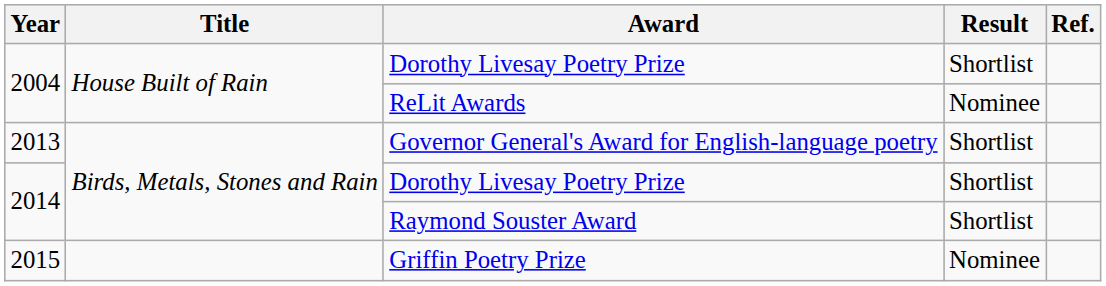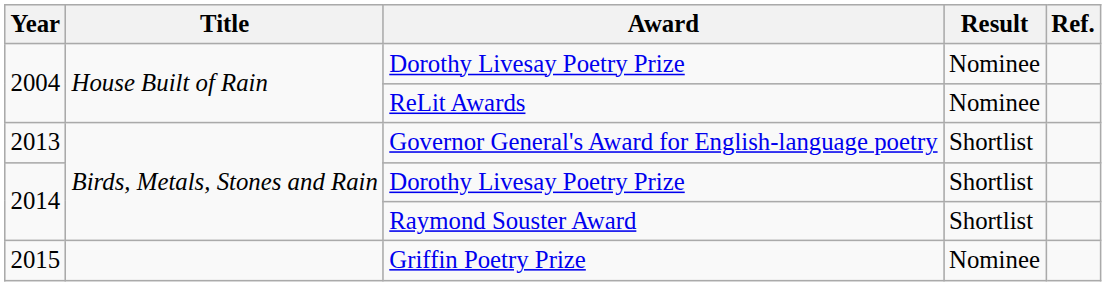2004 / Dorothy Livesay Poetry Prize | Result: Shortlist -> Nominee
